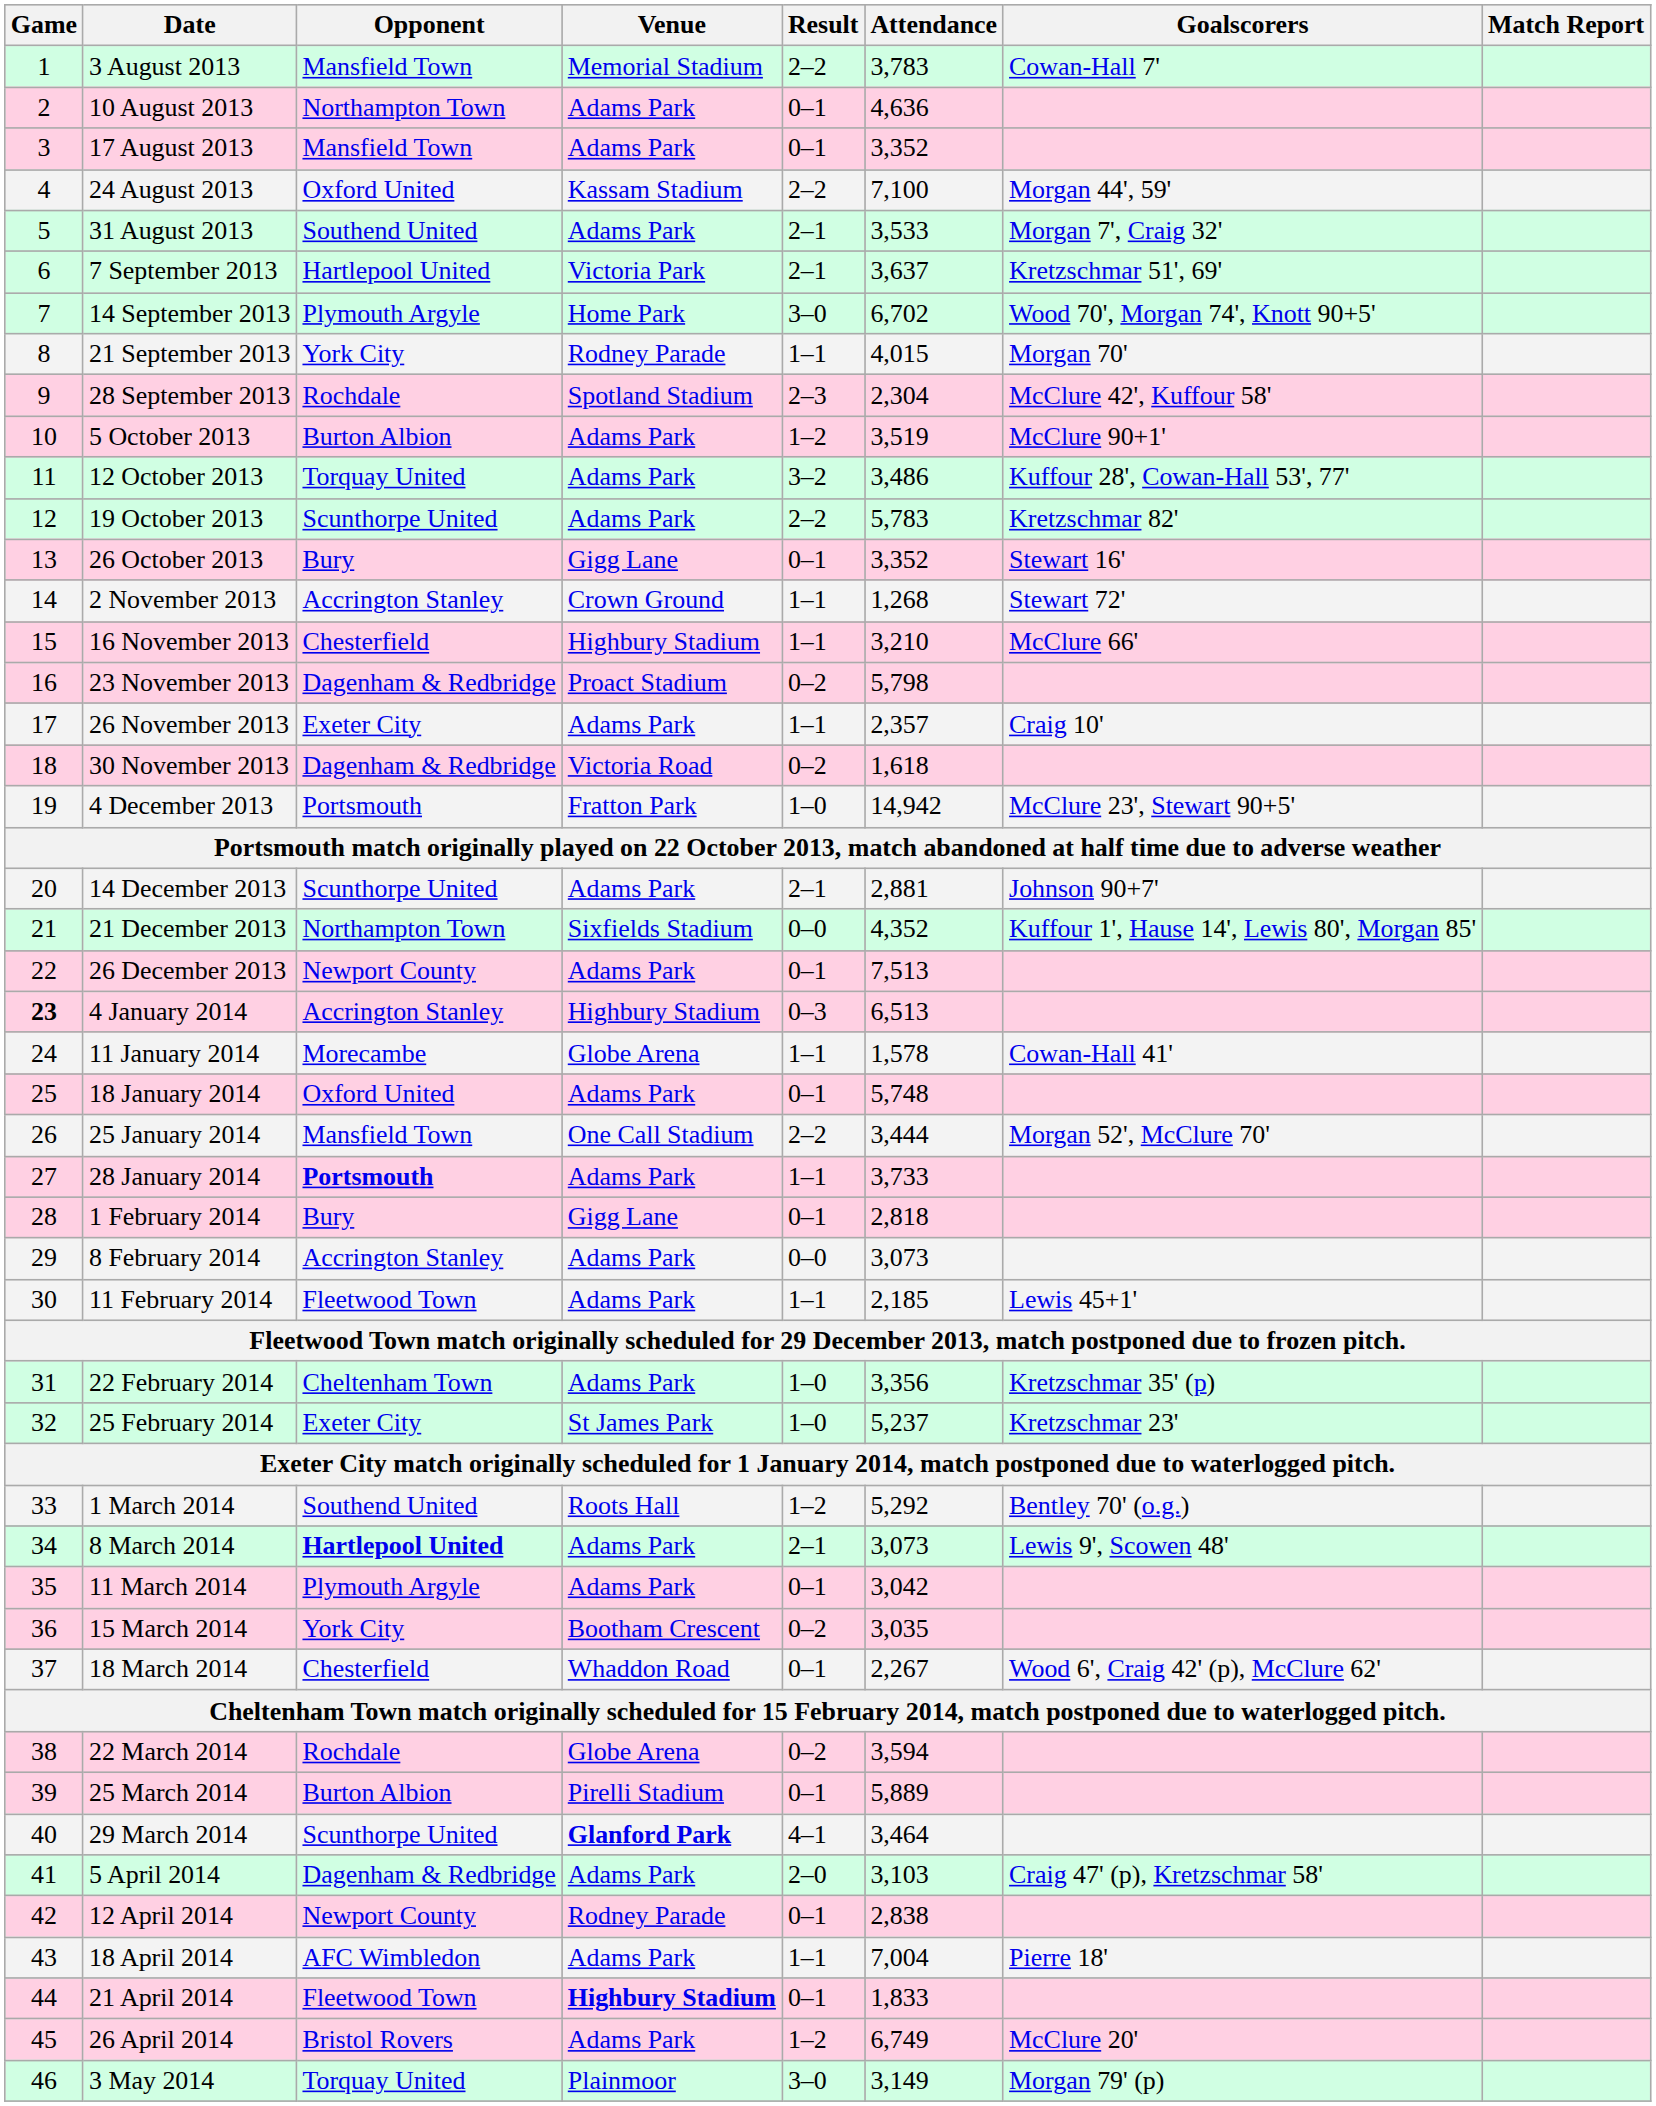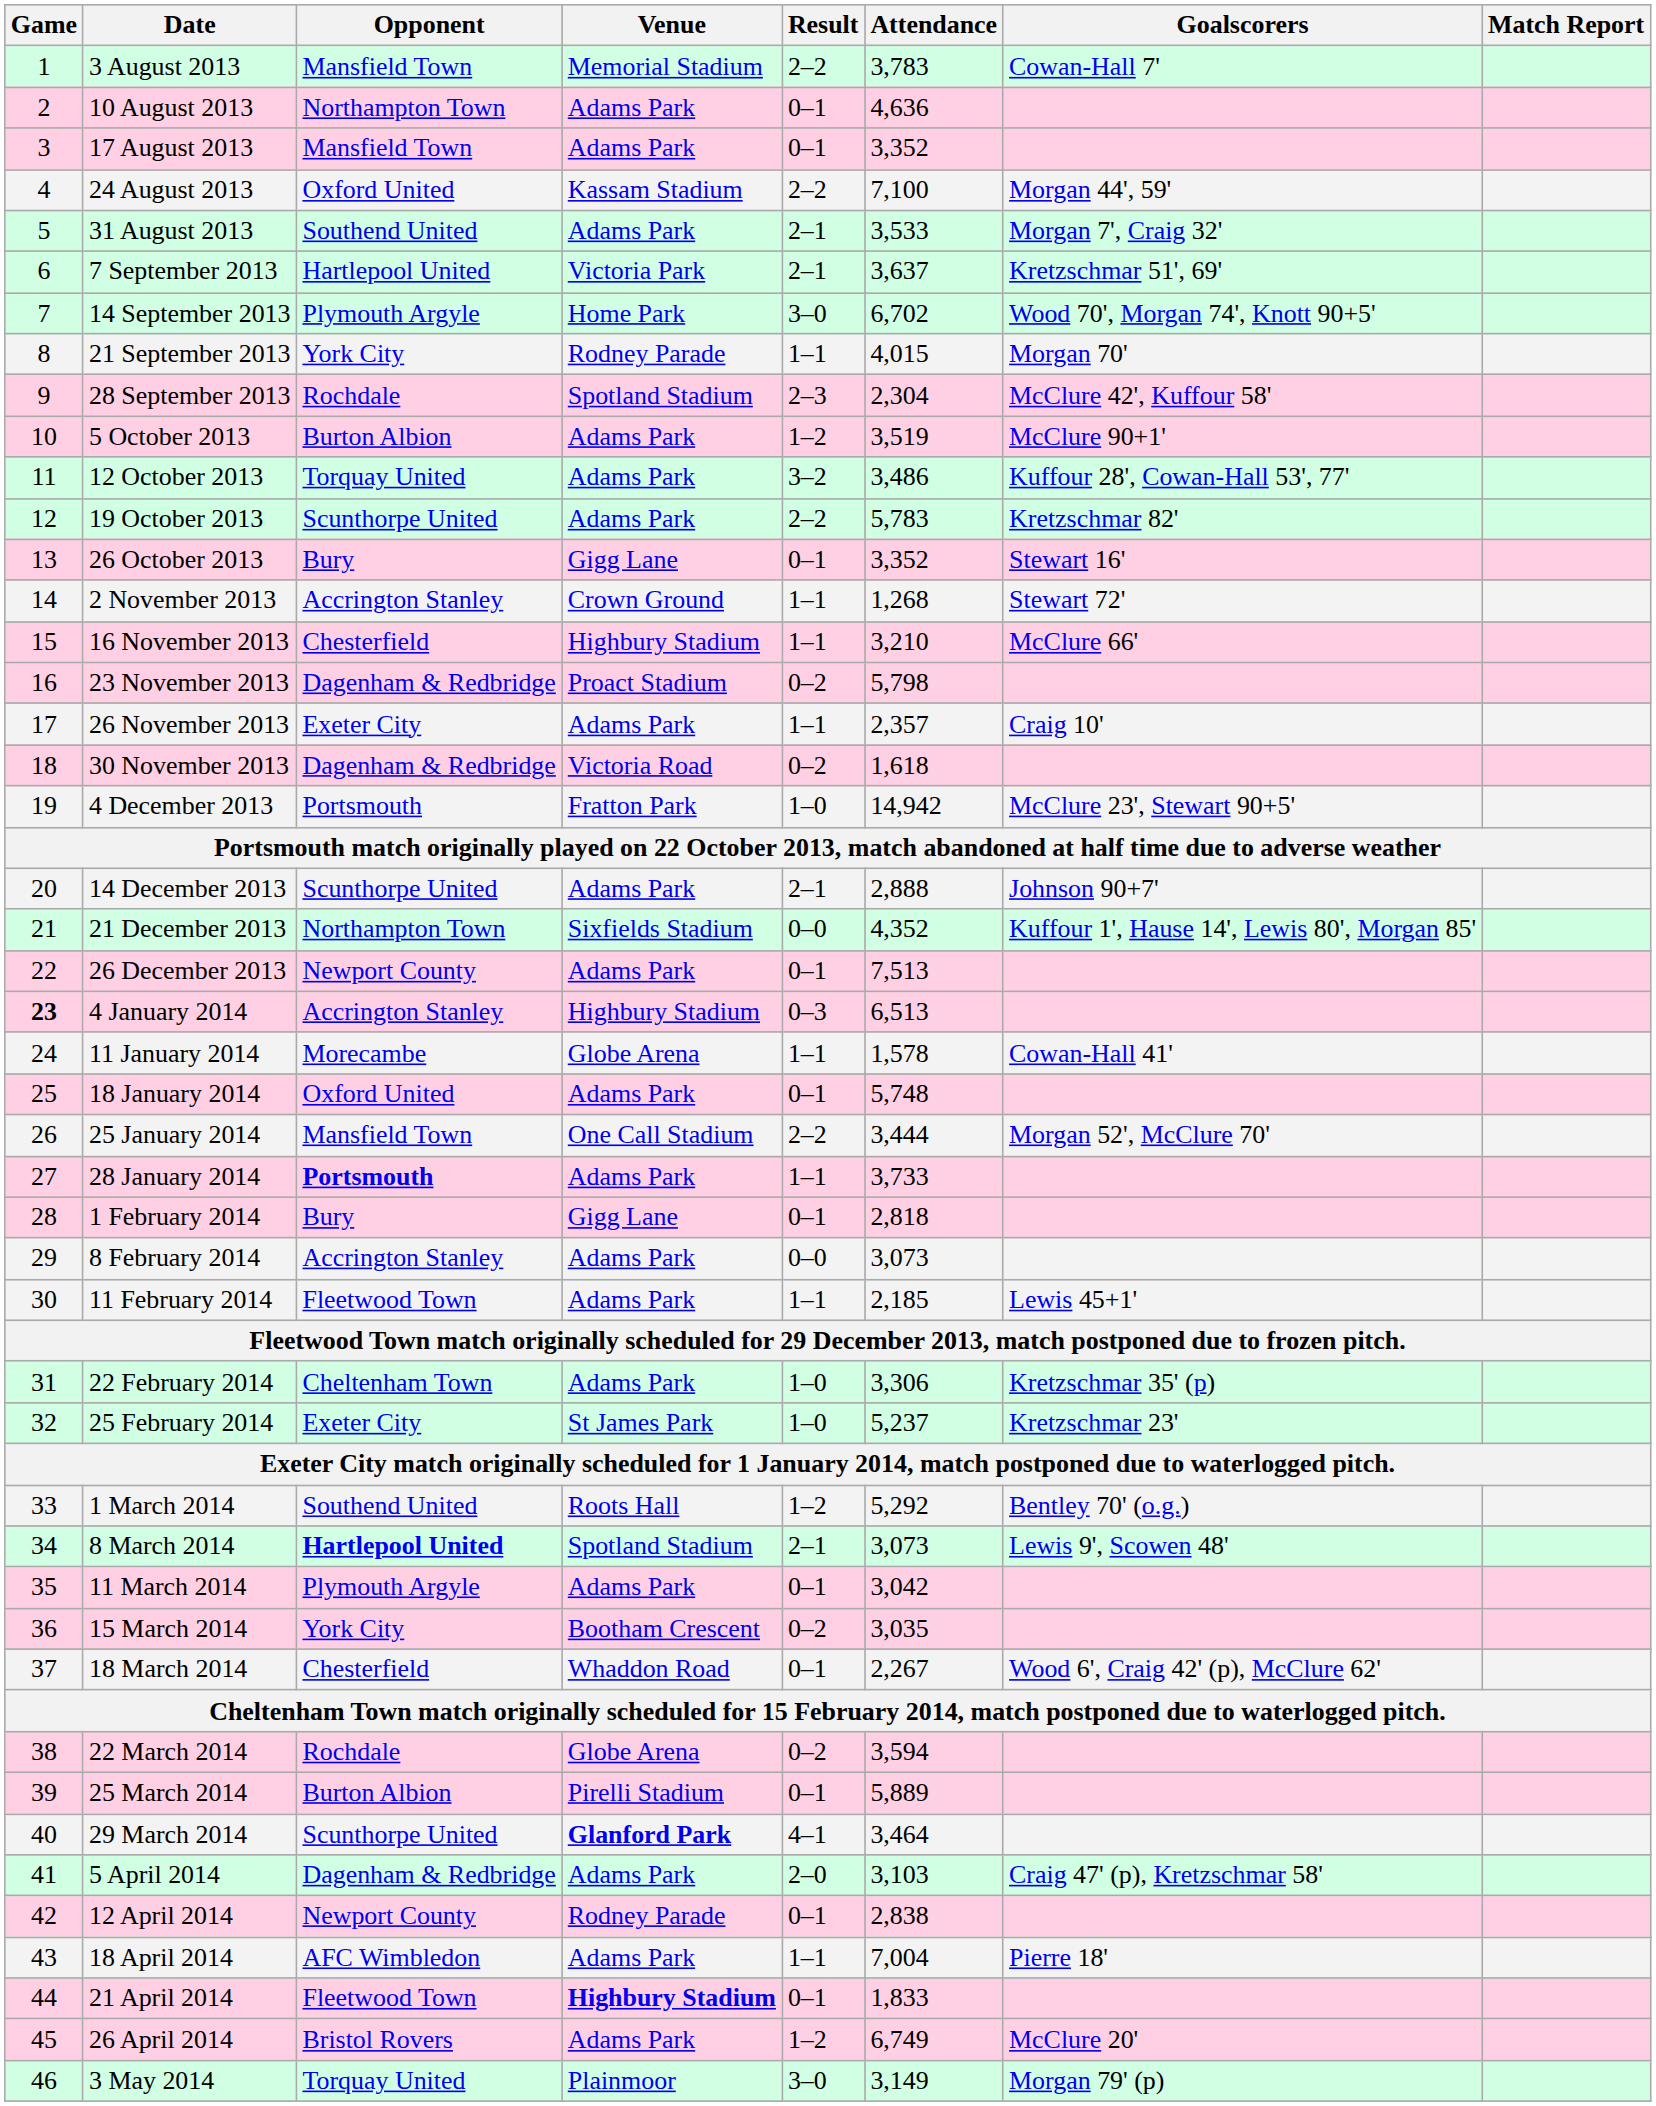14 December 2013 | Attendance: 2,881 -> 2,888
22 February 2014 | Attendance: 3,356 -> 3,306
8 March 2014 | Venue: Adams Park -> Spotland Stadium
